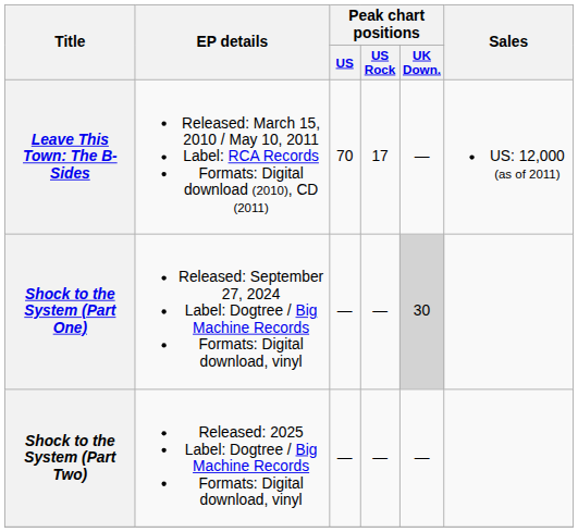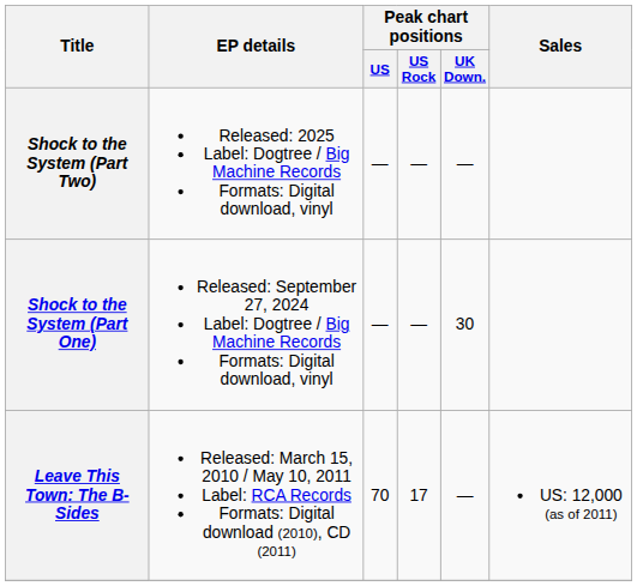rows swapped: Leave This Town: The B-Sides <-> Shock to the System (Part Two)
Shock to the System (Part One) | Peak chart positions / UK Down.: lightgrey background -> no background
